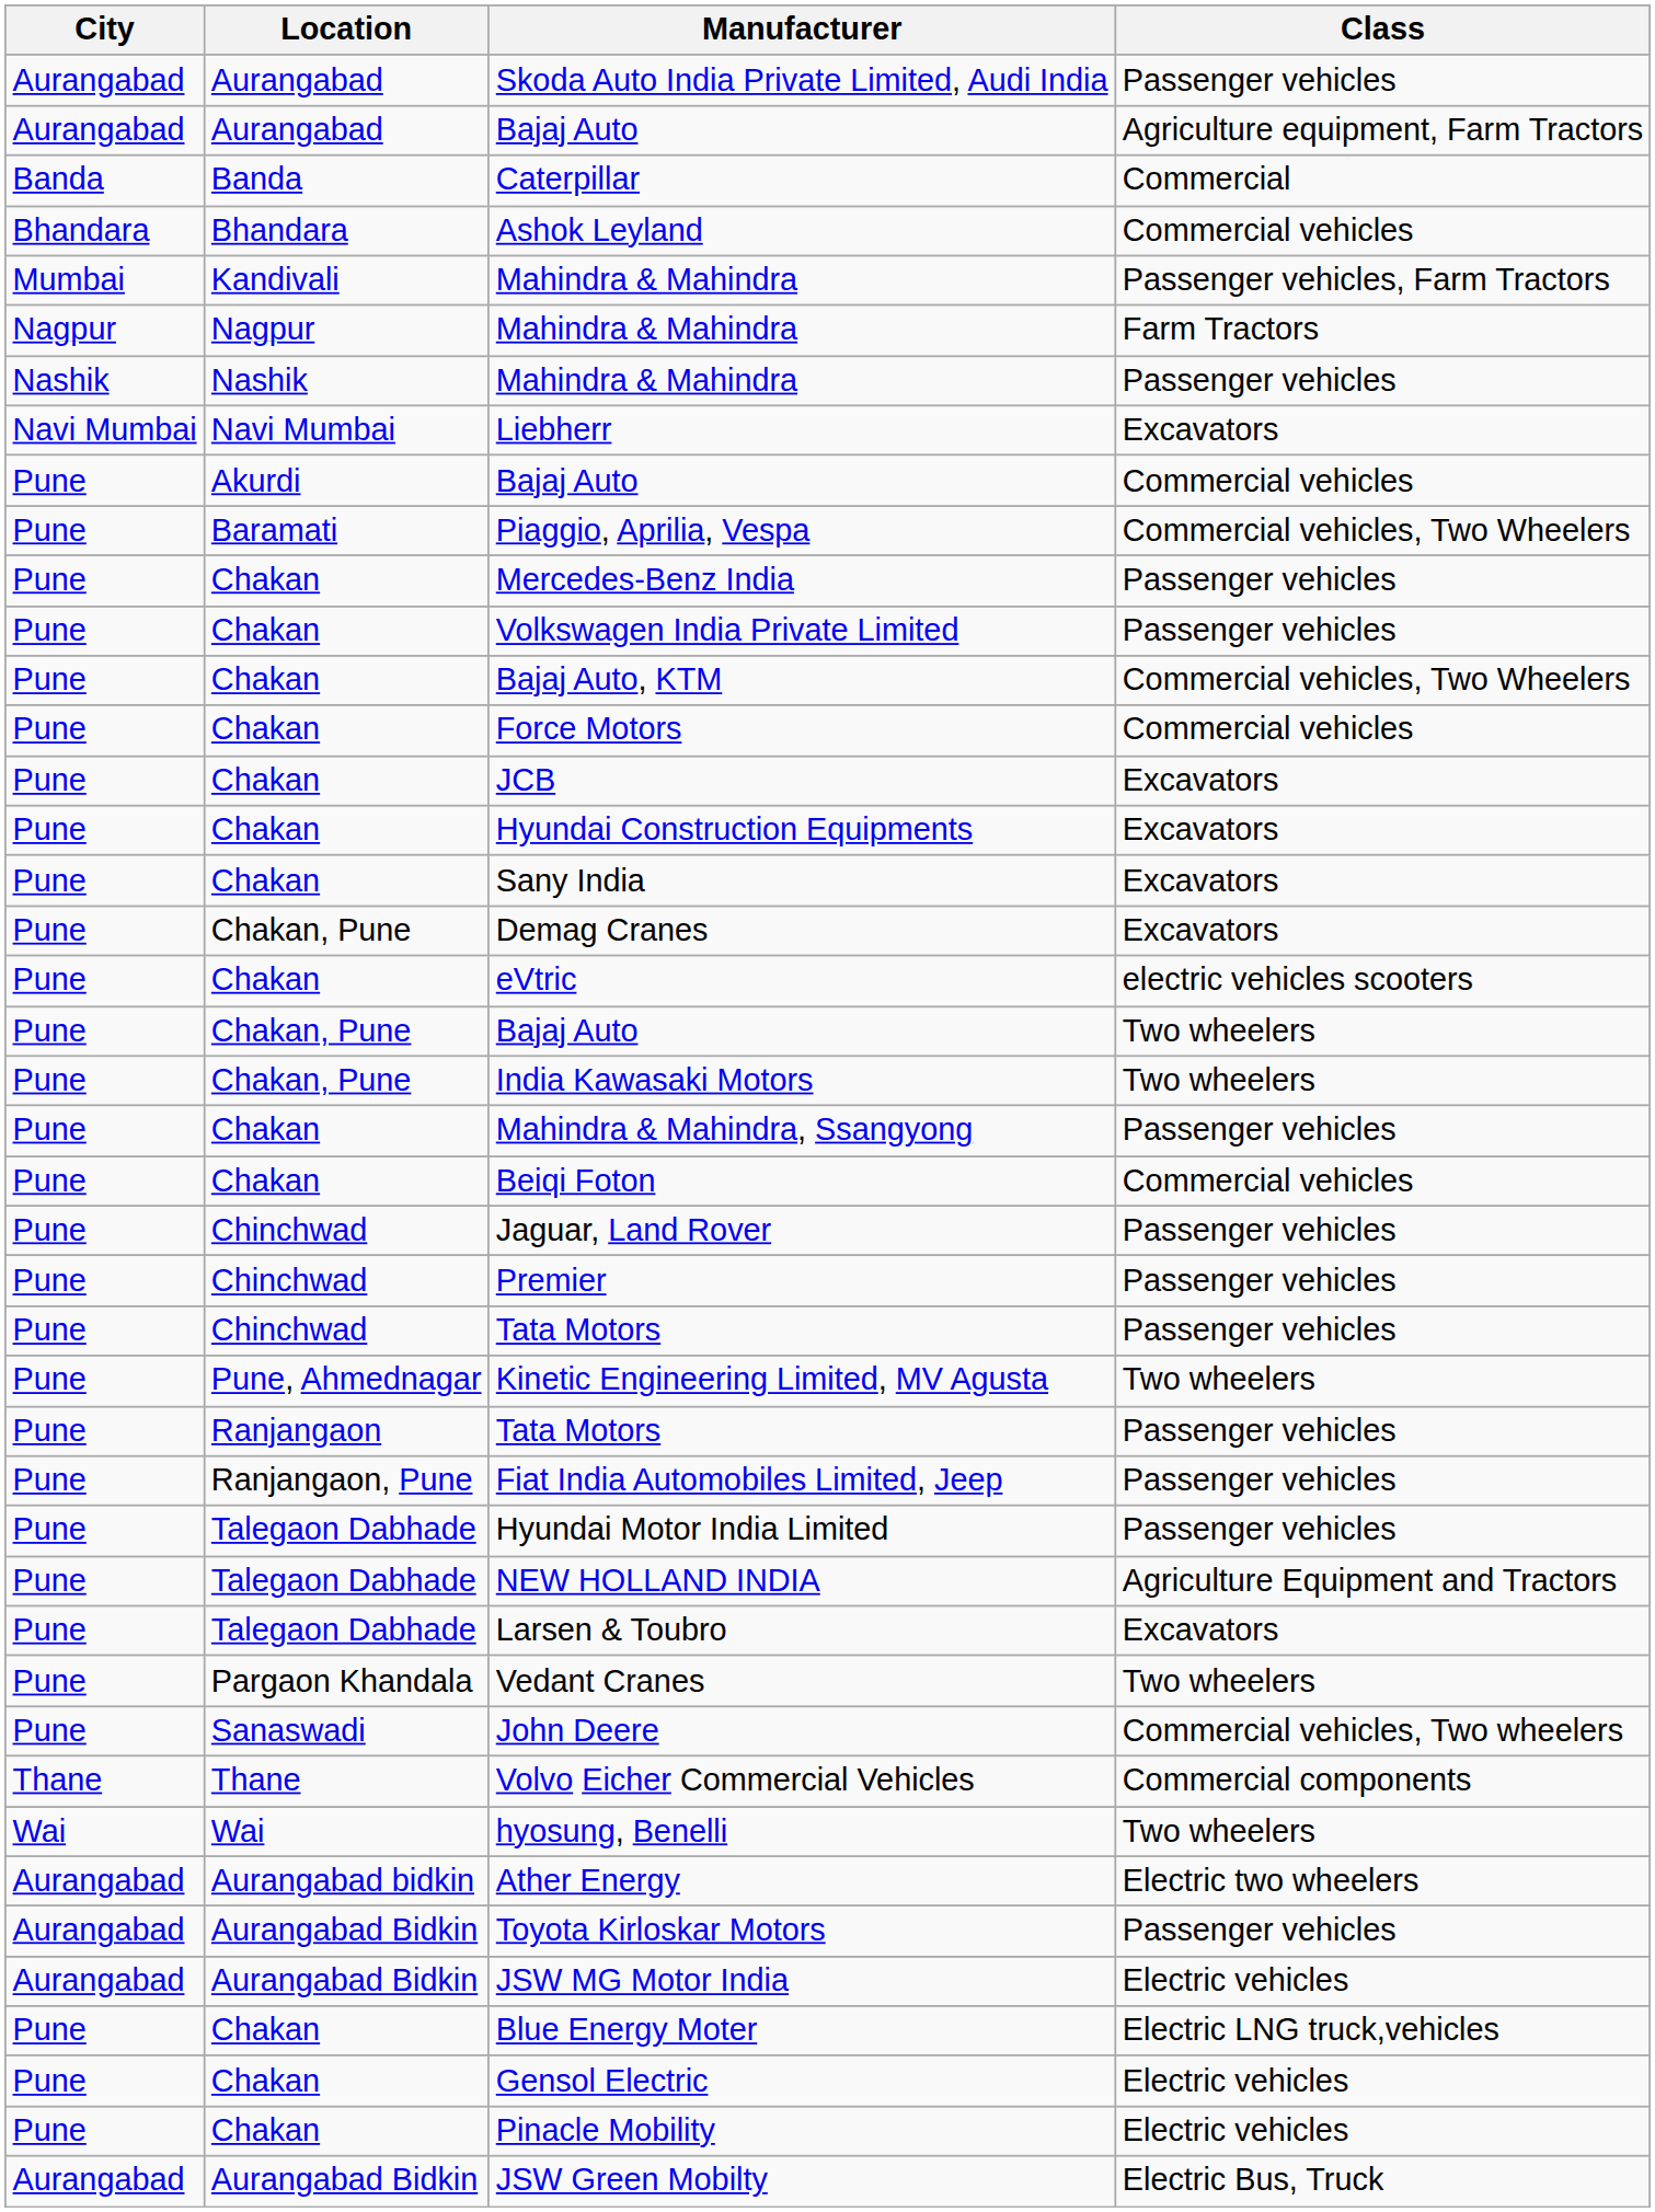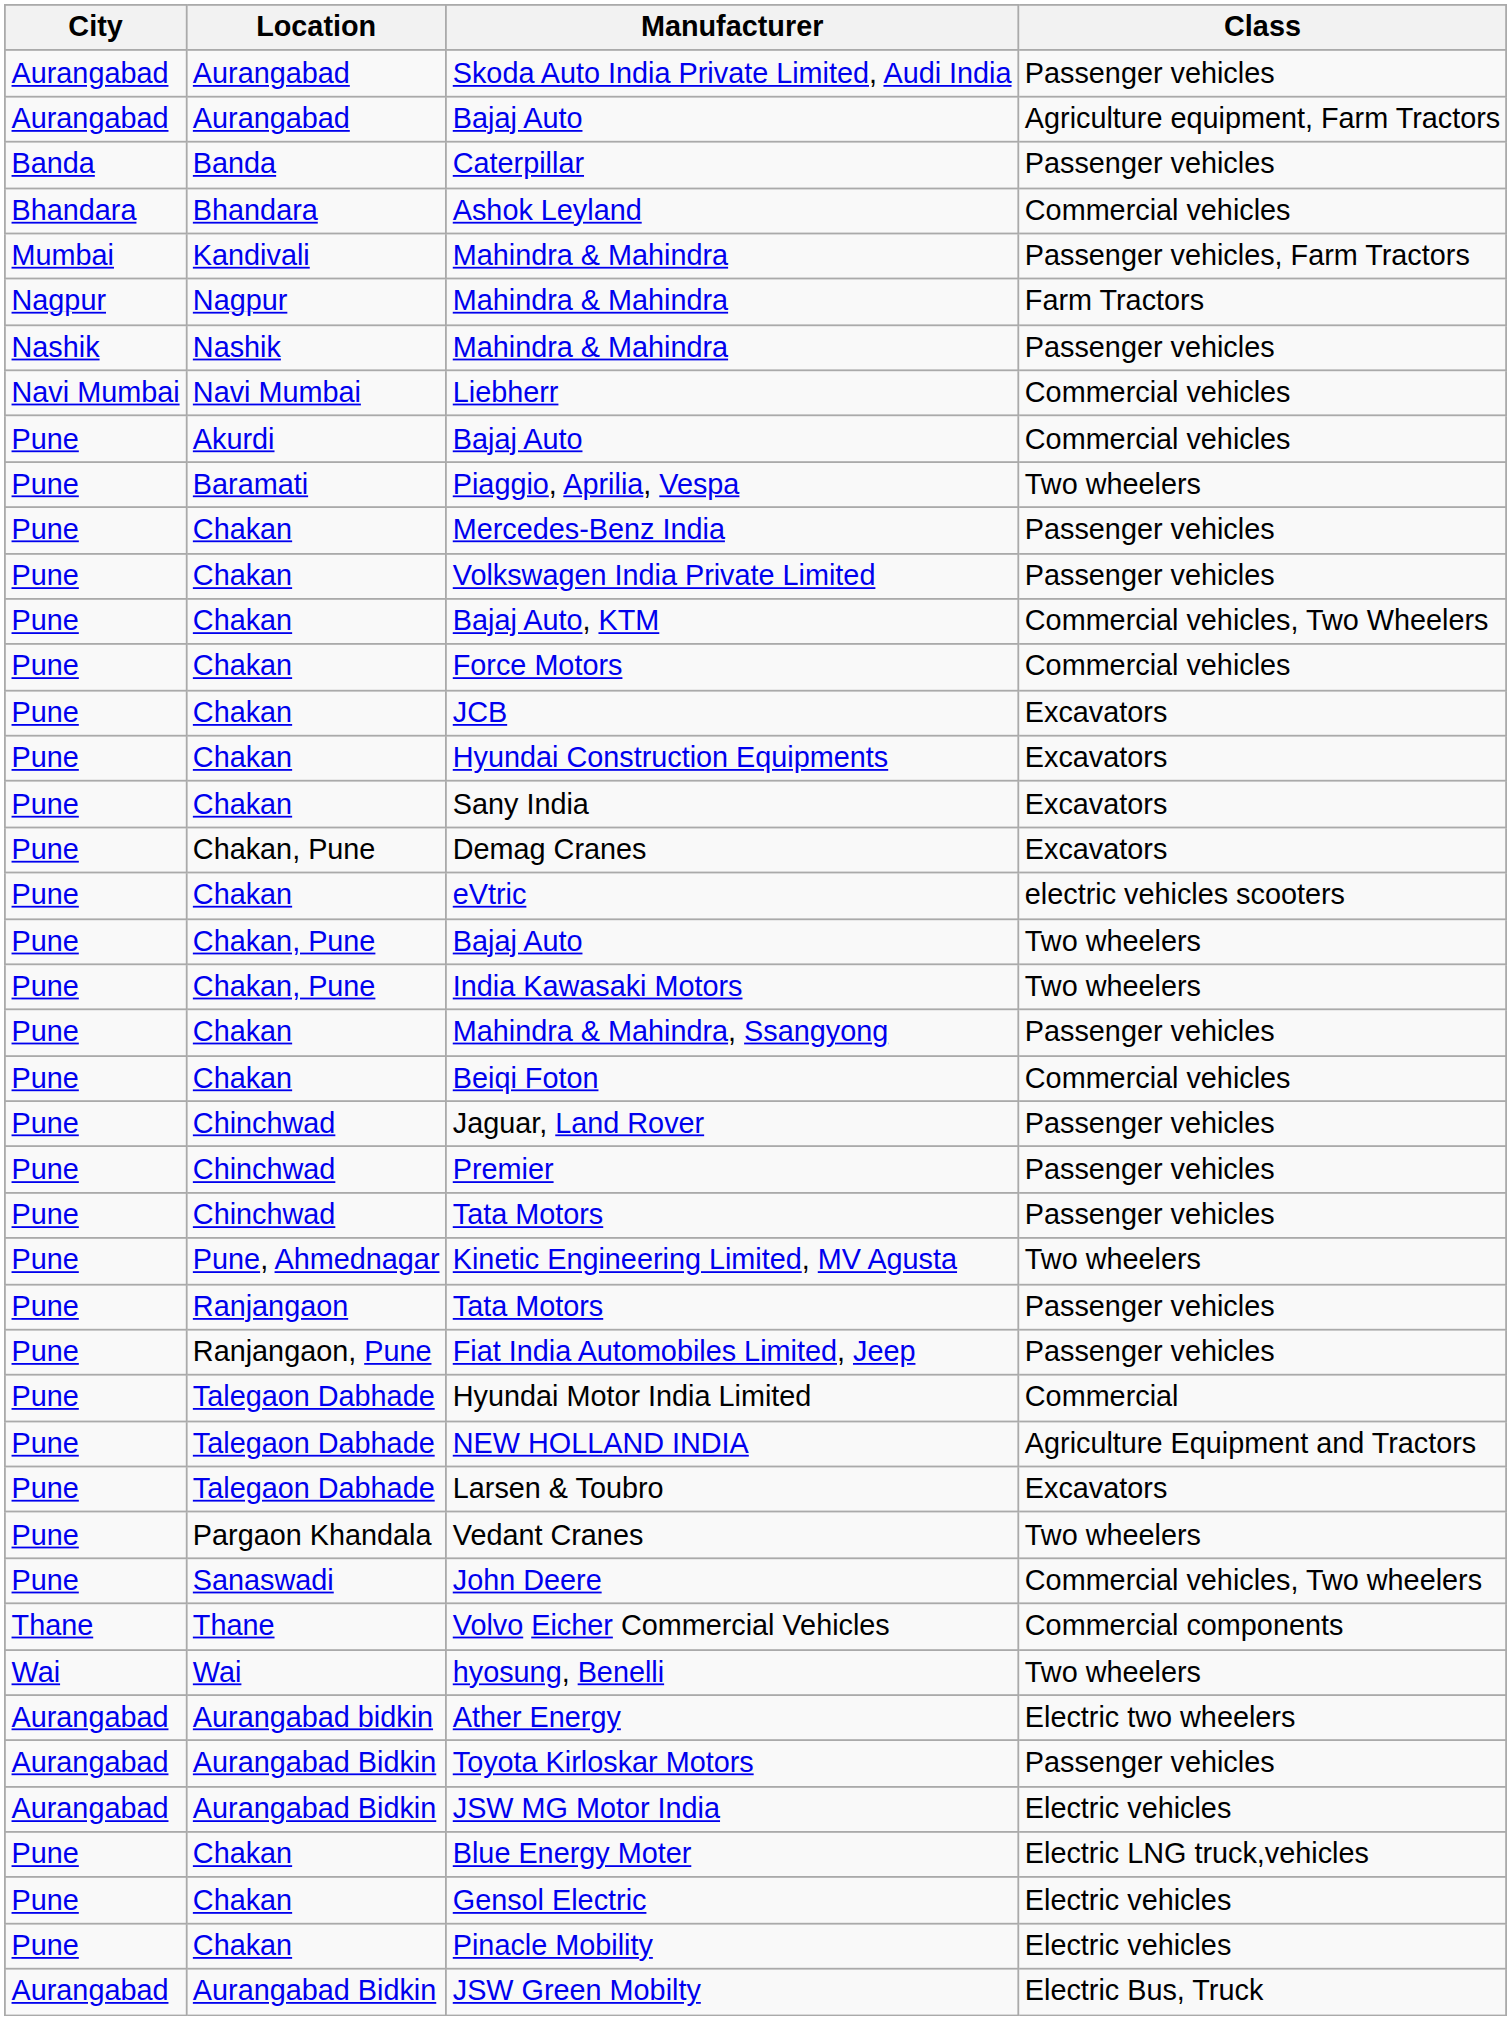Caterpillar | Class: Commercial -> Passenger vehicles
Liebherr | Class: Excavators -> Commercial vehicles
Piaggio, Aprilia, Vespa | Class: Commercial vehicles, Two Wheelers -> Two wheelers
Hyundai Motor India Limited | Class: Passenger vehicles -> Commercial
